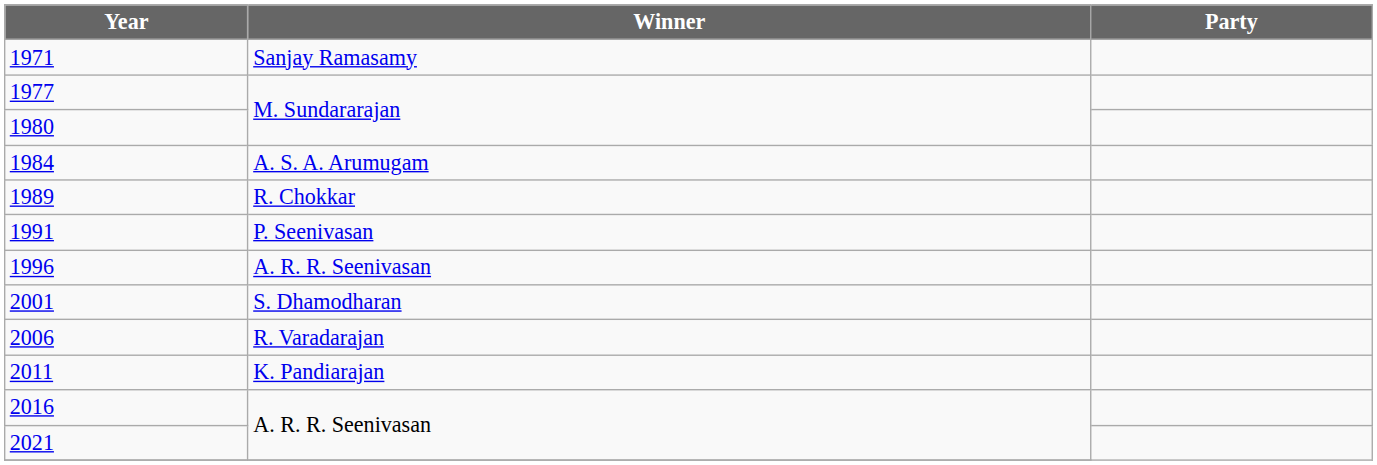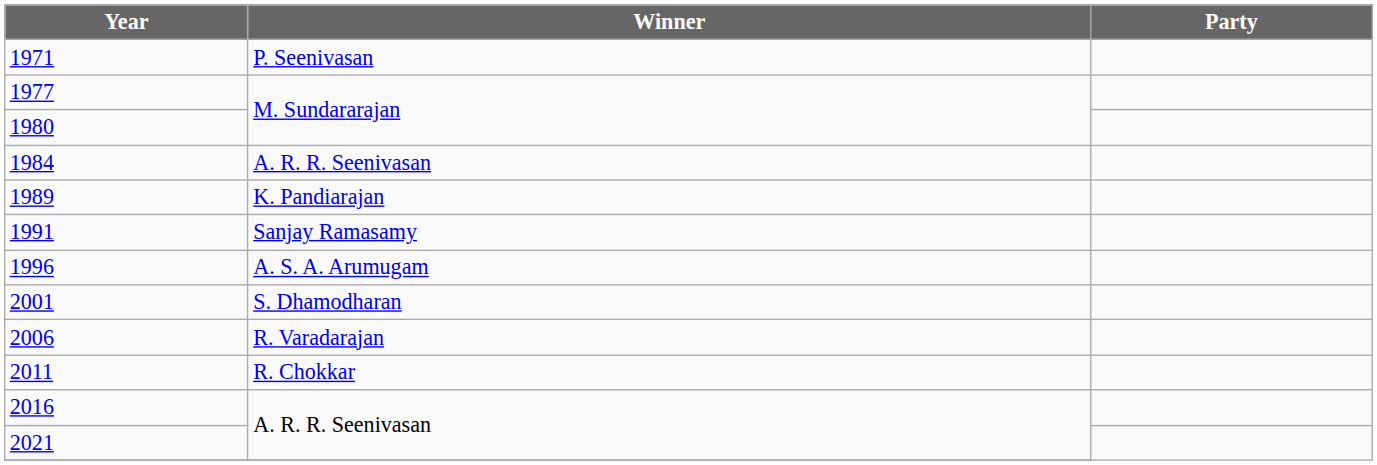1971 | Winner: Sanjay Ramasamy -> P. Seenivasan
1984 | Winner: A. S. A. Arumugam -> A. R. R. Seenivasan
1989 | Winner: R. Chokkar -> K. Pandiarajan
1991 | Winner: P. Seenivasan -> Sanjay Ramasamy
1996 | Winner: A. R. R. Seenivasan -> A. S. A. Arumugam
2011 | Winner: K. Pandiarajan -> R. Chokkar
